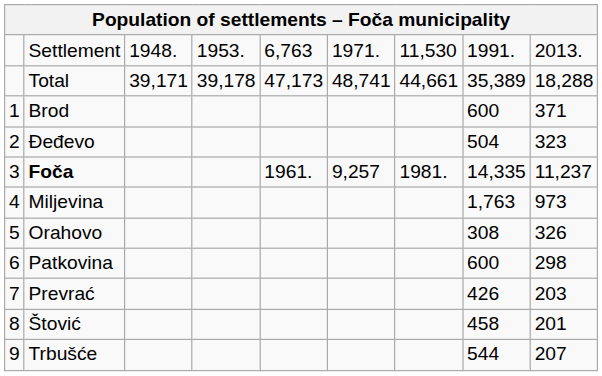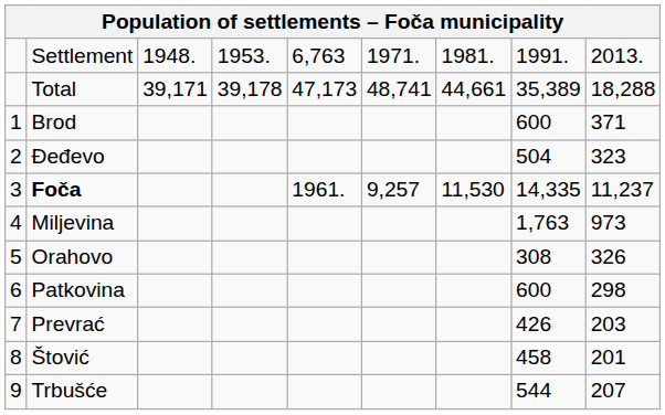Settlement | column 7: 11,530 -> 1981.
Foča | column 7: 1981. -> 11,530
